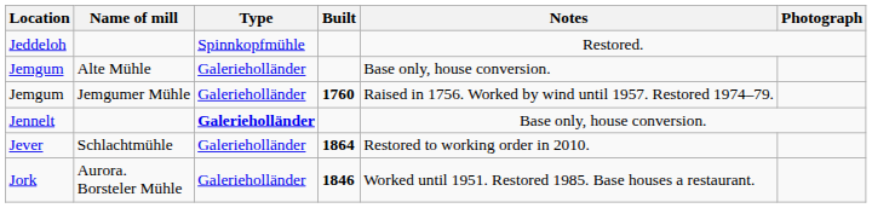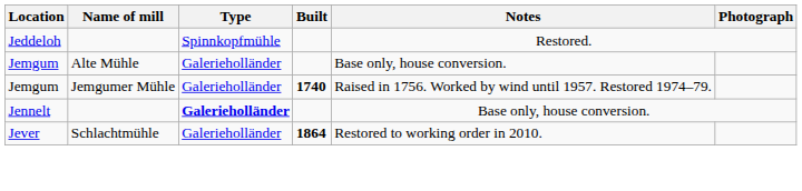Jemgum / Jemgumer Mühle | Built: 1760 -> 1740
- row: Jork | Aurora. Borsteler Mühle | Galerieholländer | 1846 | Worked until 1951. Restored 1985. Base houses a restaurant.
